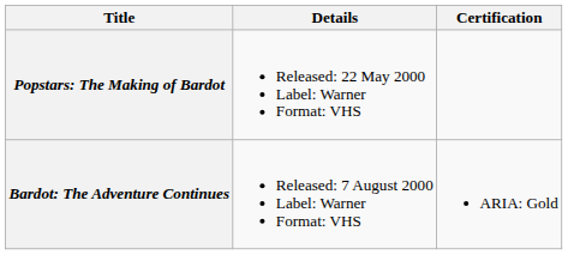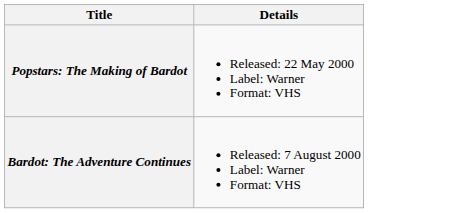- column: Certification | ARIA: Gold
